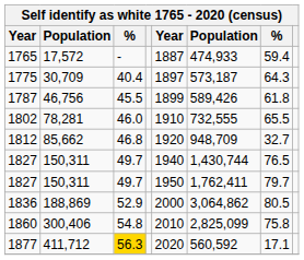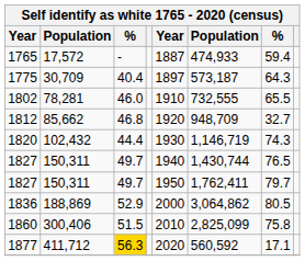- row: 1787 | 46,756 | 45.5 | 1899 | 589,426 | 61.8
+ row: 1820 | 102,432 | 44.4 | 1930 | 1,146,719 | 74.3
1860 | column 3: 54.8 -> 51.5
